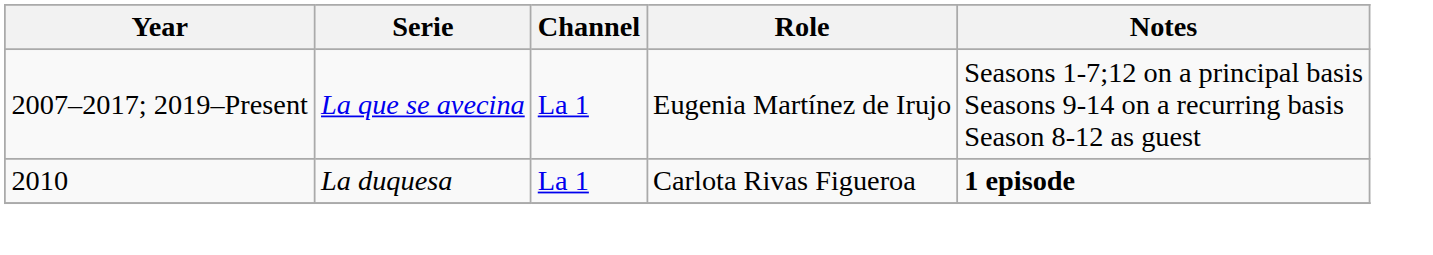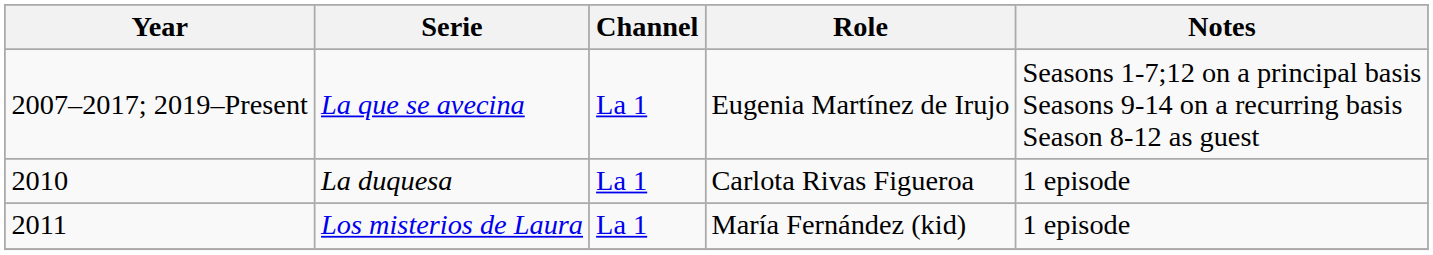La duquesa | Notes: bold -> normal
+ row: 2011 | Los misterios de Laura | La 1 | María Fernández (kid) | 1 episode
